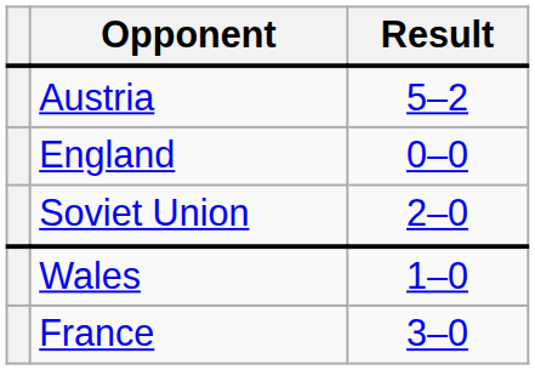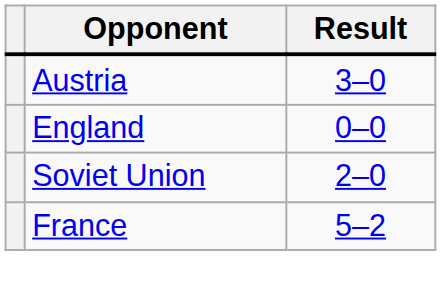Austria | Result: 5–2 -> 3–0
- row: Wales | 1–0
France | Result: 3–0 -> 5–2
